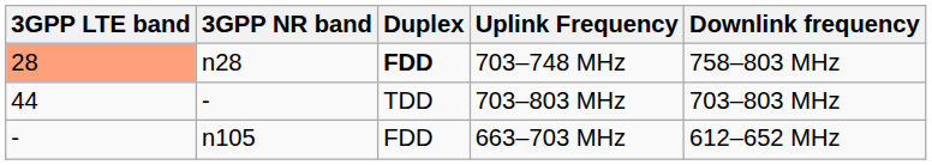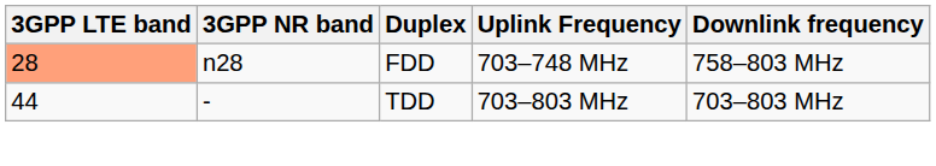703–748 MHz | Duplex: bold -> normal
- row: - | n105 | FDD | 663–703 MHz | 612–652 MHz
